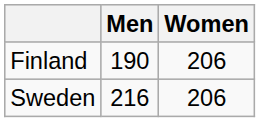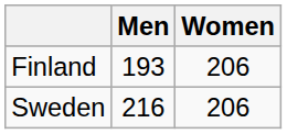Finland | Men: 190 -> 193
